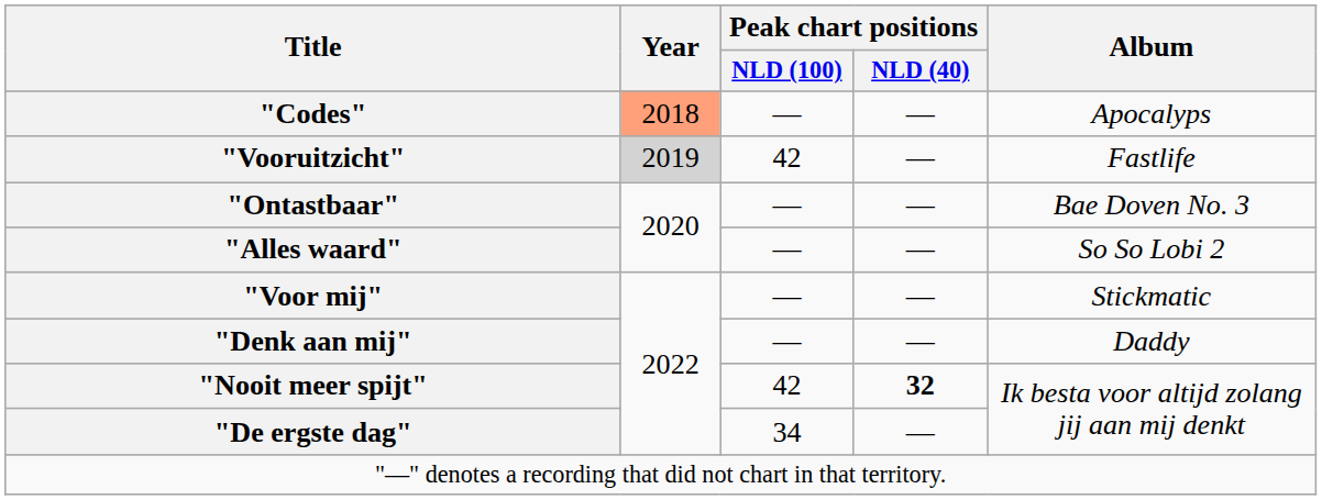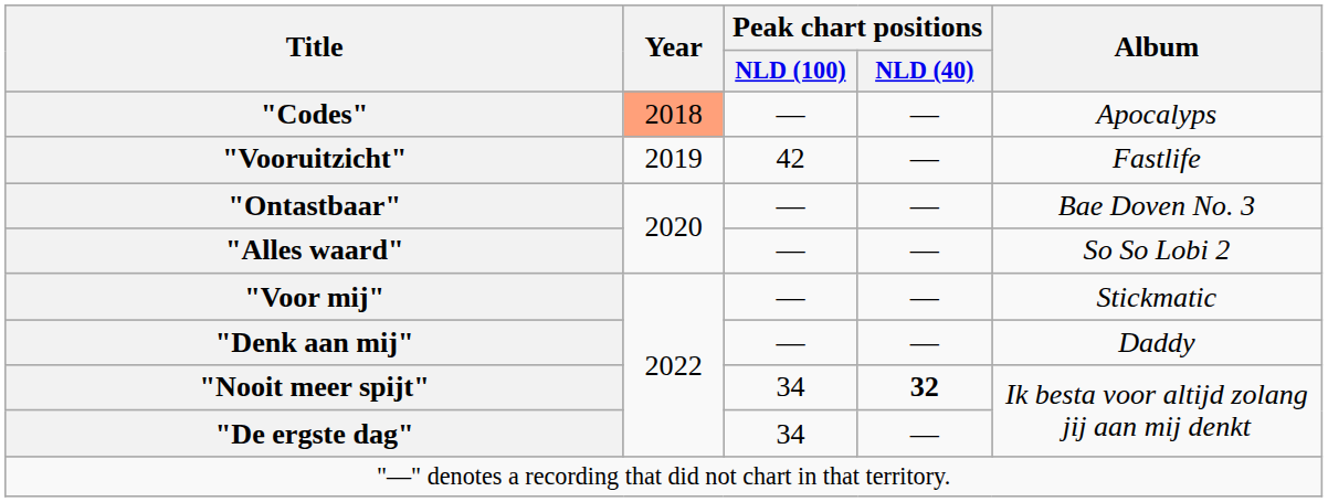"Vooruitzicht" | Year: lightgrey background -> no background
"Nooit meer spijt" | Peak chart positions / NLD (100): 42 -> 34
